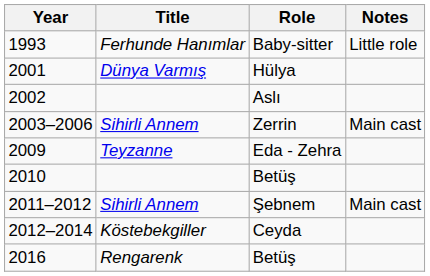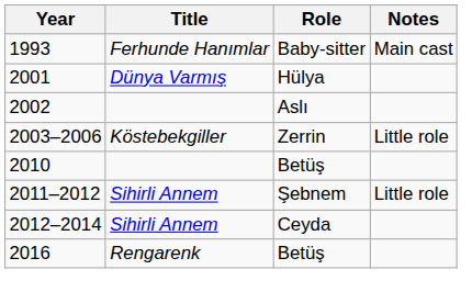1993 | Notes: Little role -> Main cast
2003–2006 | Title: Sihirli Annem -> Köstebekgiller
2003–2006 | Notes: Main cast -> Little role
- row: 2009 | Teyzanne | Eda - Zehra
2011–2012 | Notes: Main cast -> Little role
2012–2014 | Title: Köstebekgiller -> Sihirli Annem
